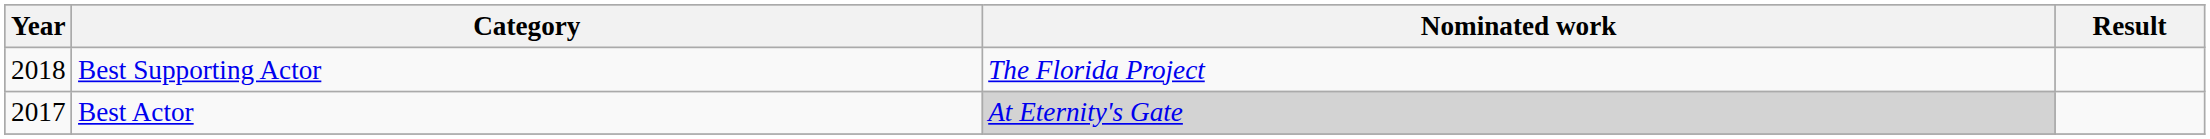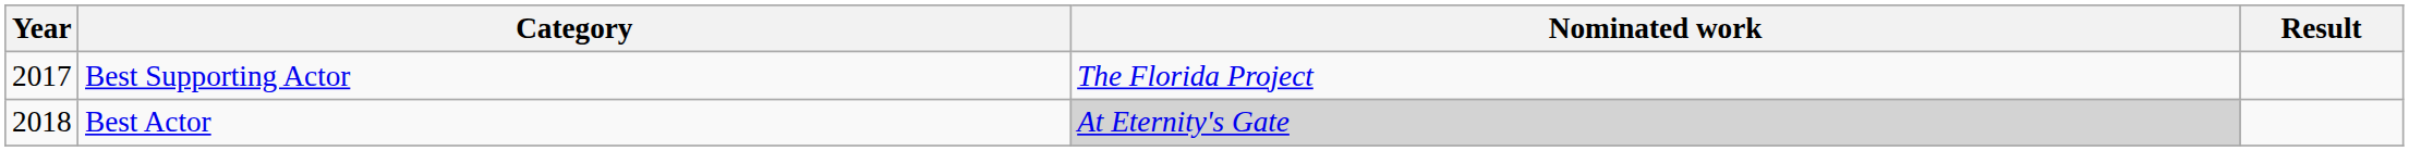Best Supporting Actor | Year: 2018 -> 2017
Best Actor | Year: 2017 -> 2018
